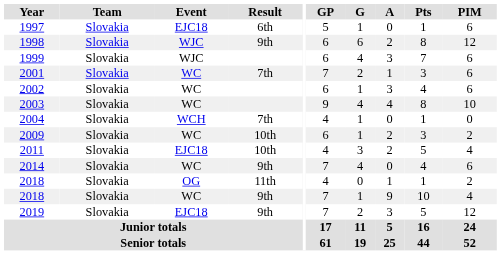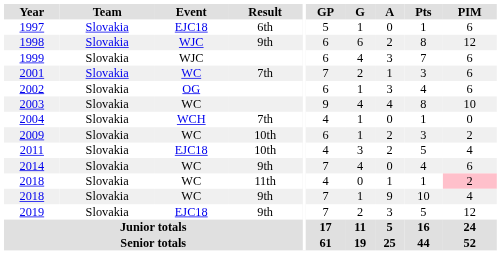2002 | Event: WC -> OG
2018 / 11th | Event: OG -> WC
2018 / 11th | PIM: no background -> pink background
